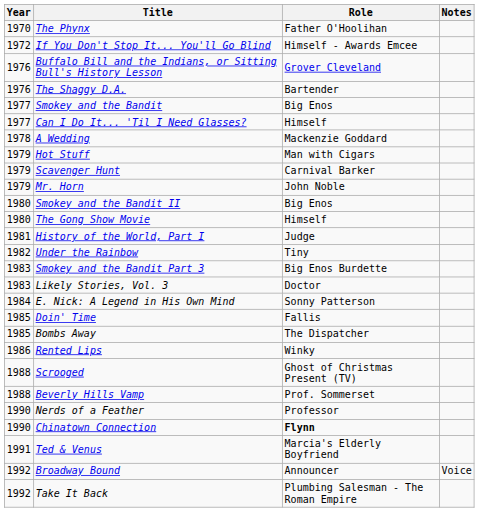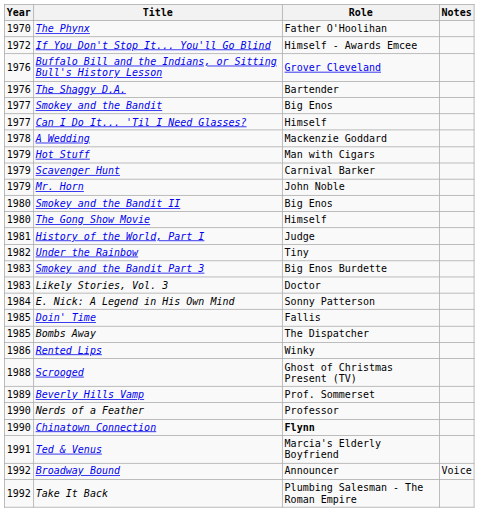Beverly Hills Vamp | Year: 1988 -> 1989
